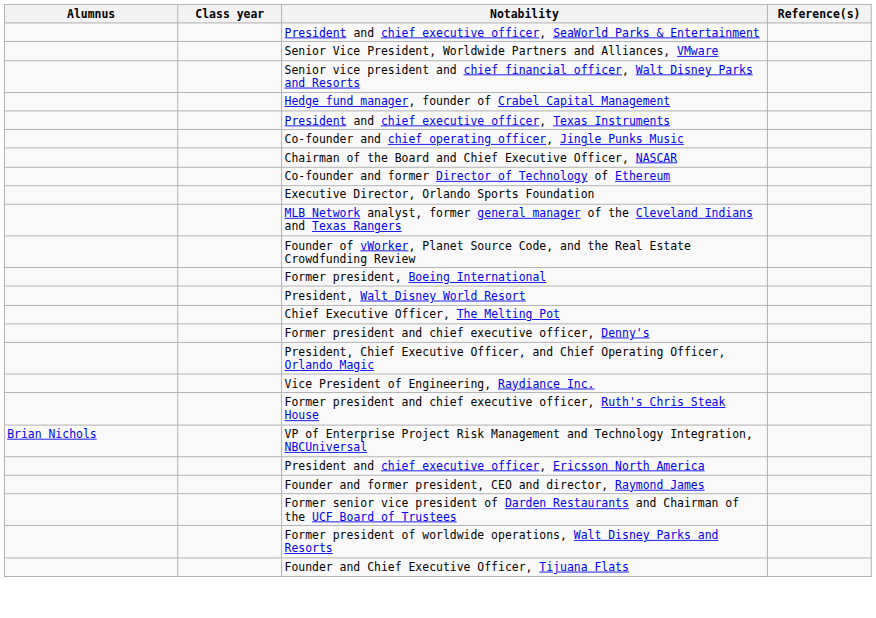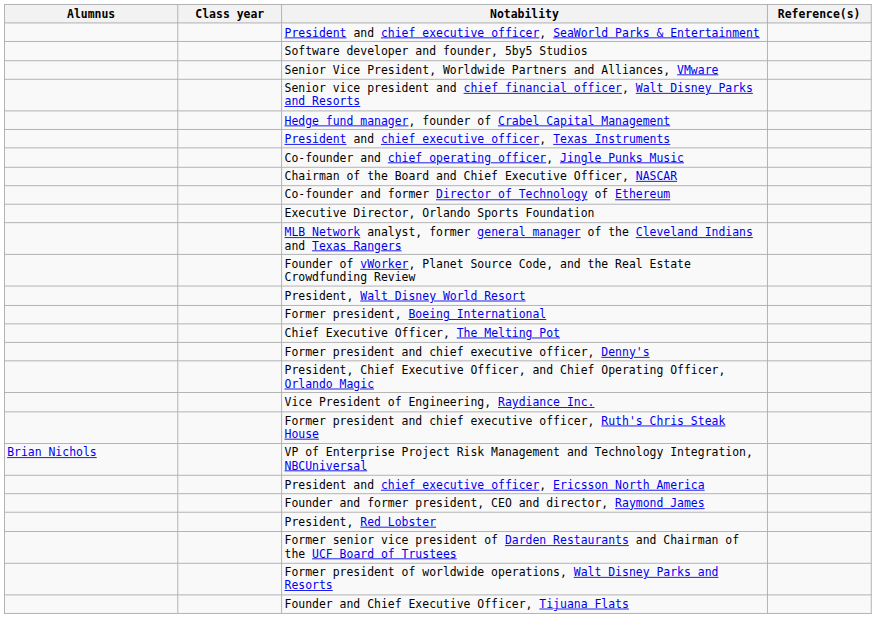+ row: Software developer and founder, 5by5 Studios
rows swapped: President, Walt Disney World Resort <-> Former president, Boeing International
+ row: President, Red Lobster
